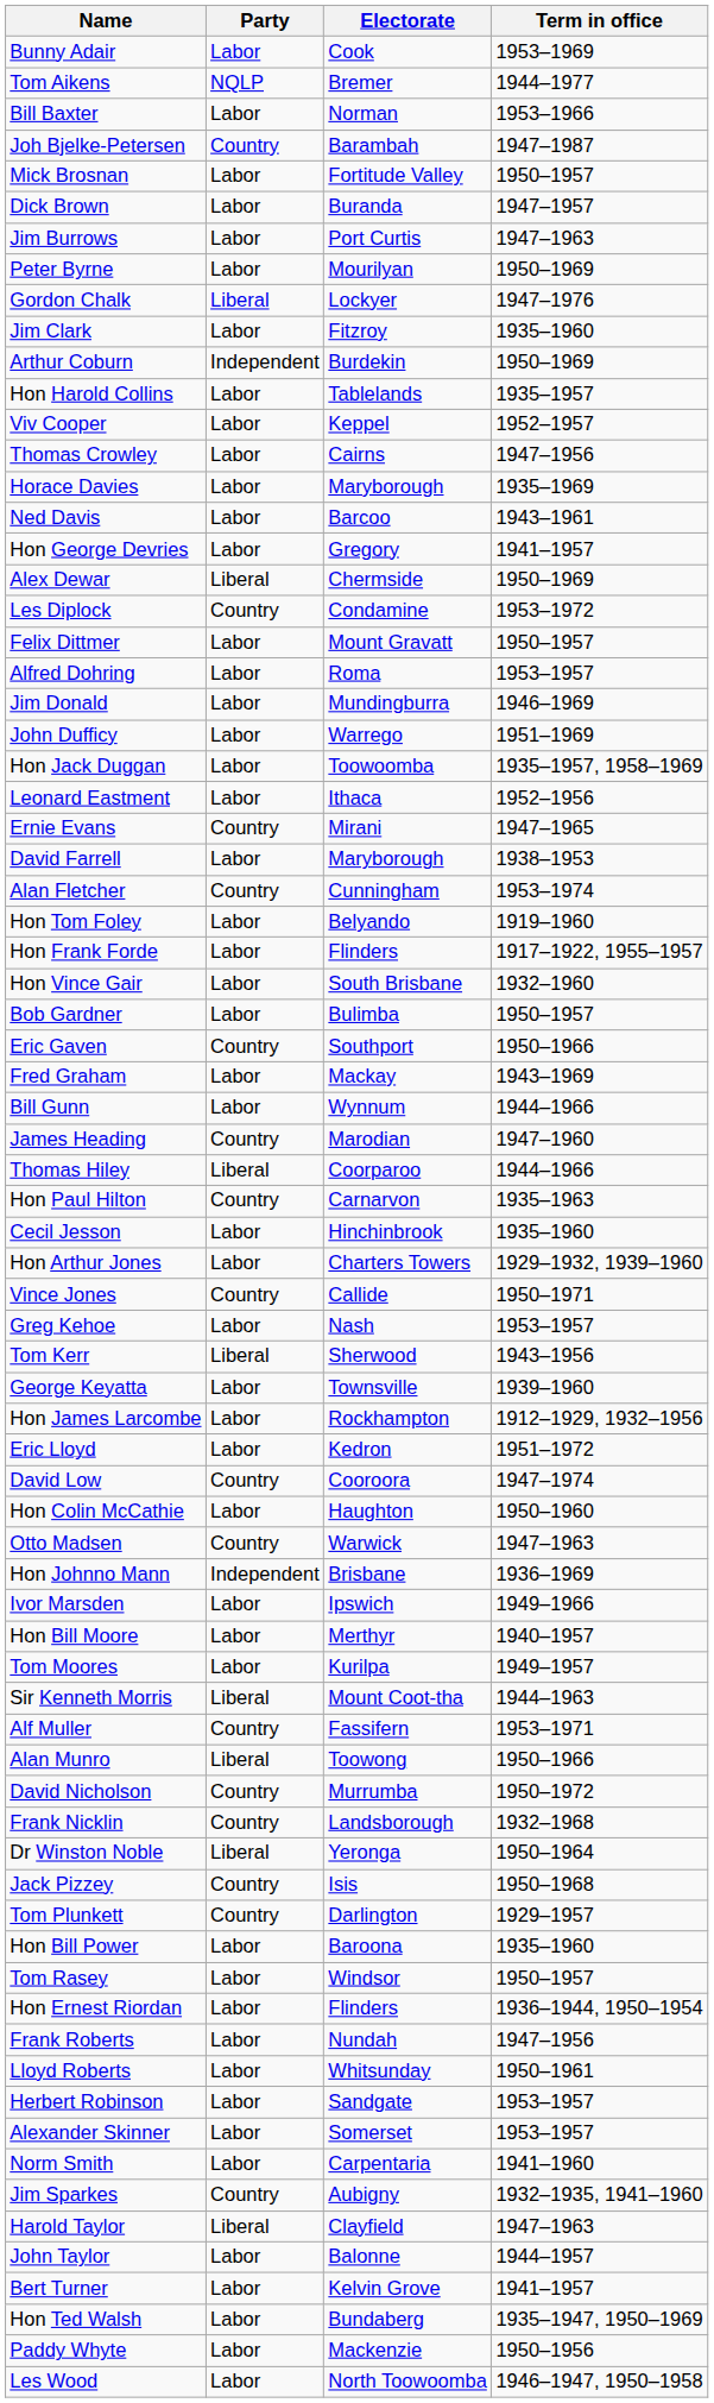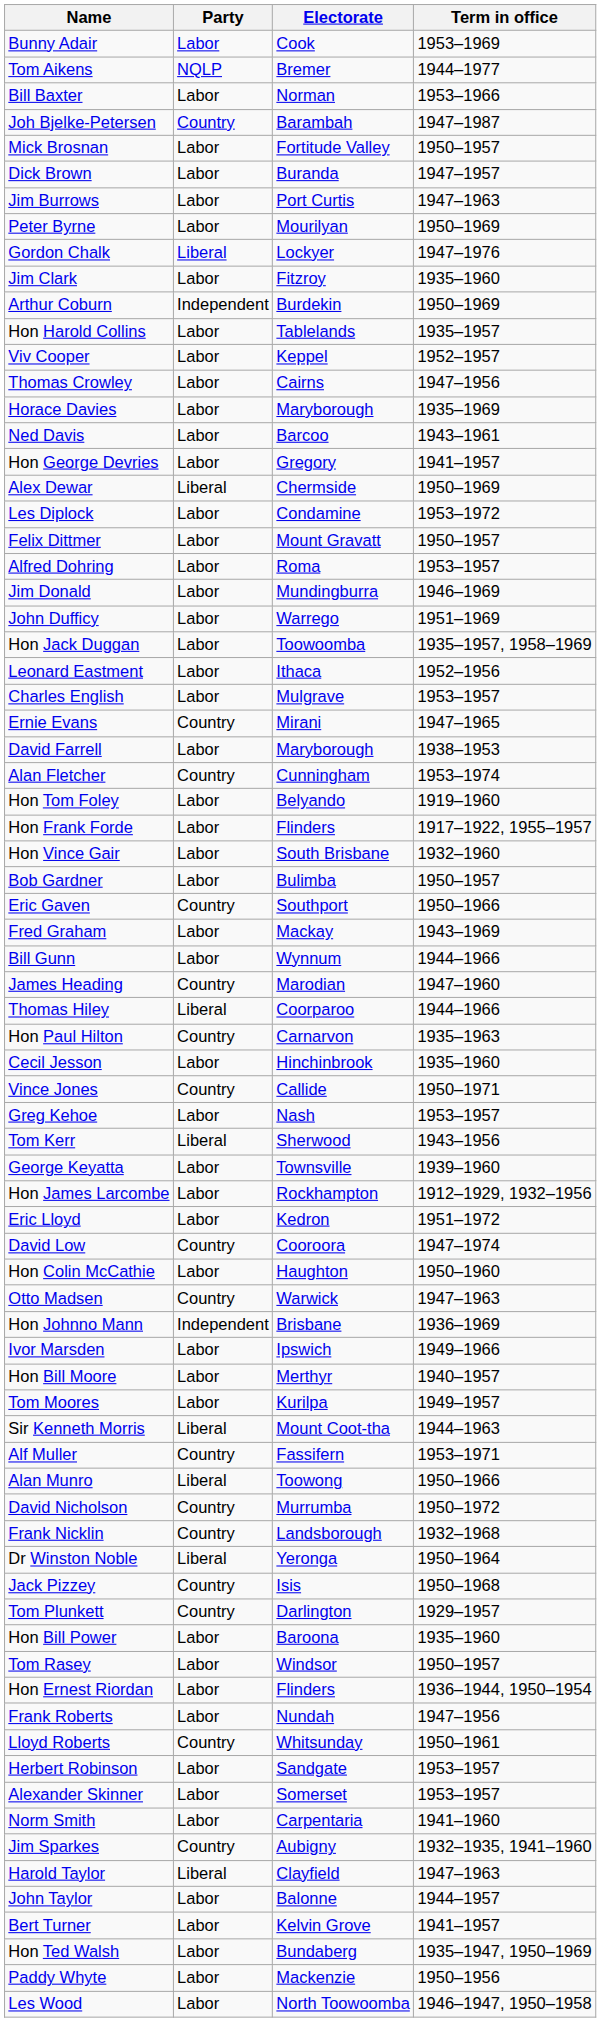Les Diplock | Party: Country -> Labor
+ row: Charles English | Labor | Mulgrave | 1953–1957
- row: Hon Arthur Jones | Labor | Charters Towers | 1929–1932, 1939–1960
Lloyd Roberts | Party: Labor -> Country
